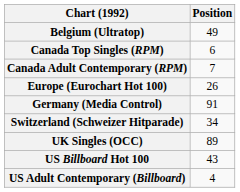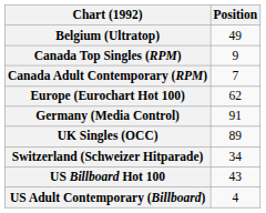Canada Top Singles (RPM) | Position: 6 -> 9
Europe (Eurochart Hot 100) | Position: 26 -> 62
rows swapped: Switzerland (Schweizer Hitparade) <-> UK Singles (OCC)
